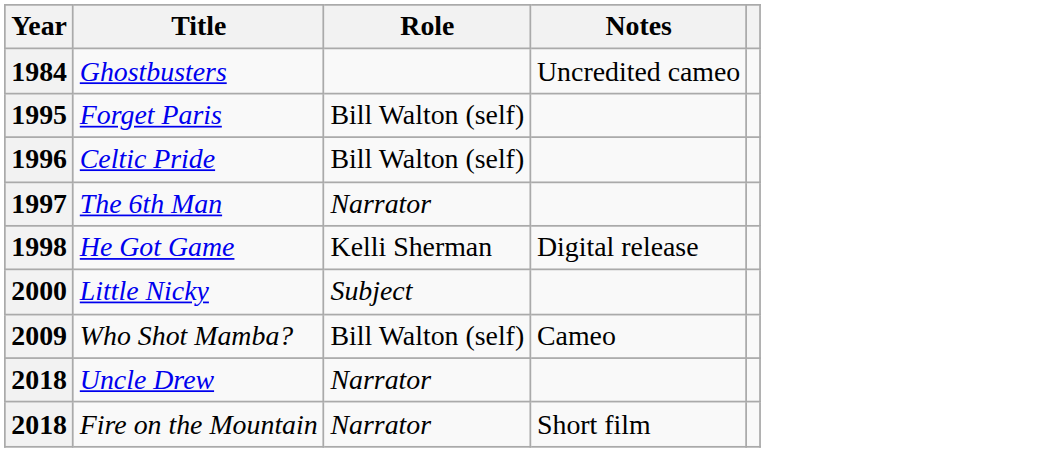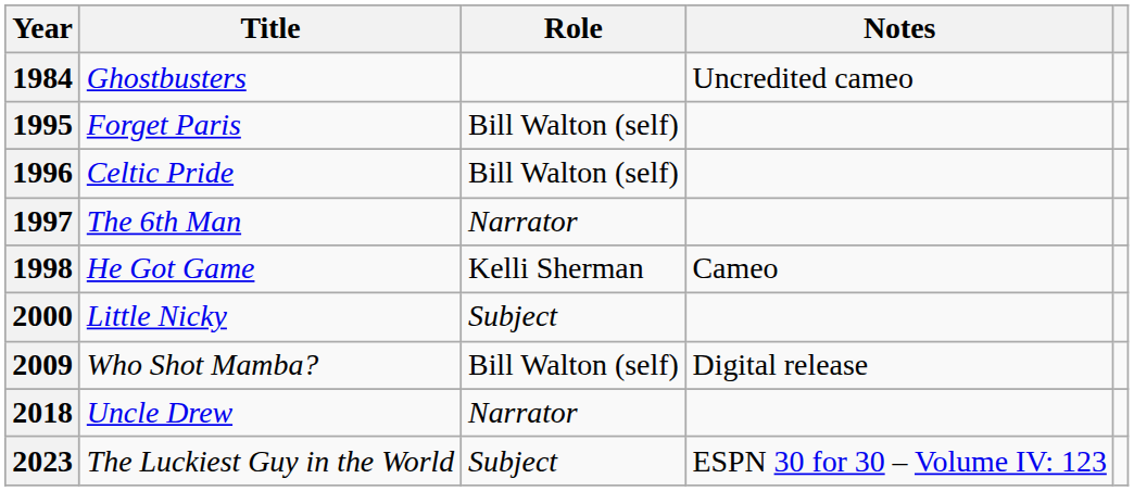1998 | Notes: Digital release -> Cameo
2009 | Notes: Cameo -> Digital release
- row: 2018 | Fire on the Mountain | Narrator | Short film
+ row: 2023 | The Luckiest Guy in the World | Subject | ESPN 30 for 30 – Volume IV: 123
